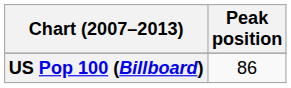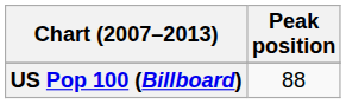US Pop 100 (Billboard) | Peak position: 86 -> 88
